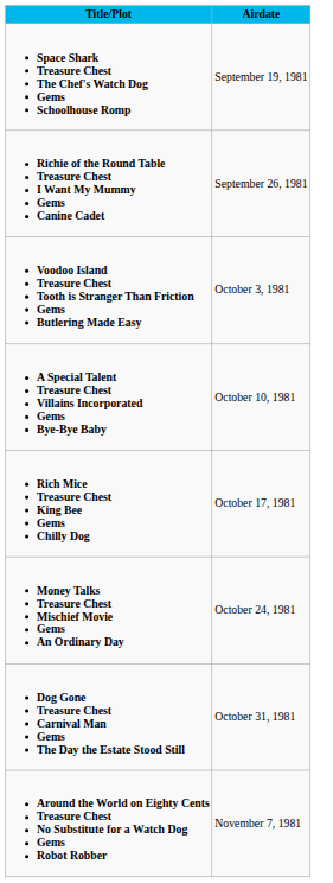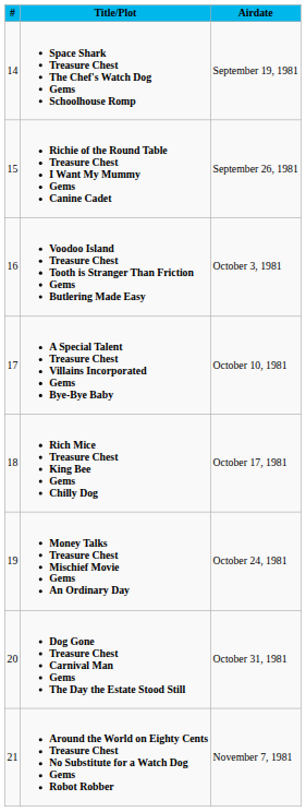+ column: # | 14 | 15 | 16 | 17 | 18 | 19 | 20 | 21
